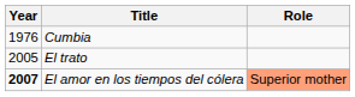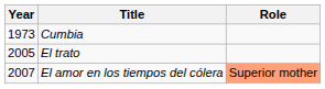Cumbia | Year: 1976 -> 1973
El amor en los tiempos del cólera | Year: bold -> normal
